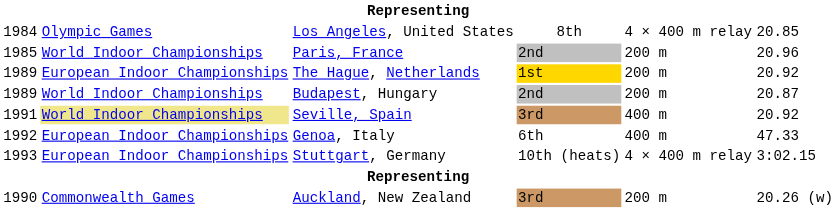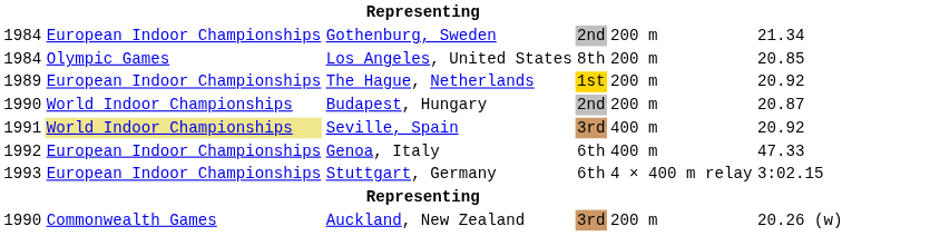+ row: 1984 | European Indoor Championships | Gothenburg, Sweden | 2nd | 200 m | 21.34
Los Angeles, United States | column 5: 4 × 400 m relay -> 200 m
- row: 1985 | World Indoor Championships | Paris, France | 2nd | 200 m | 20.96
Budapest, Hungary | column 1: 1989 -> 1990
Stuttgart, Germany | column 4: 10th (heats) -> 6th
